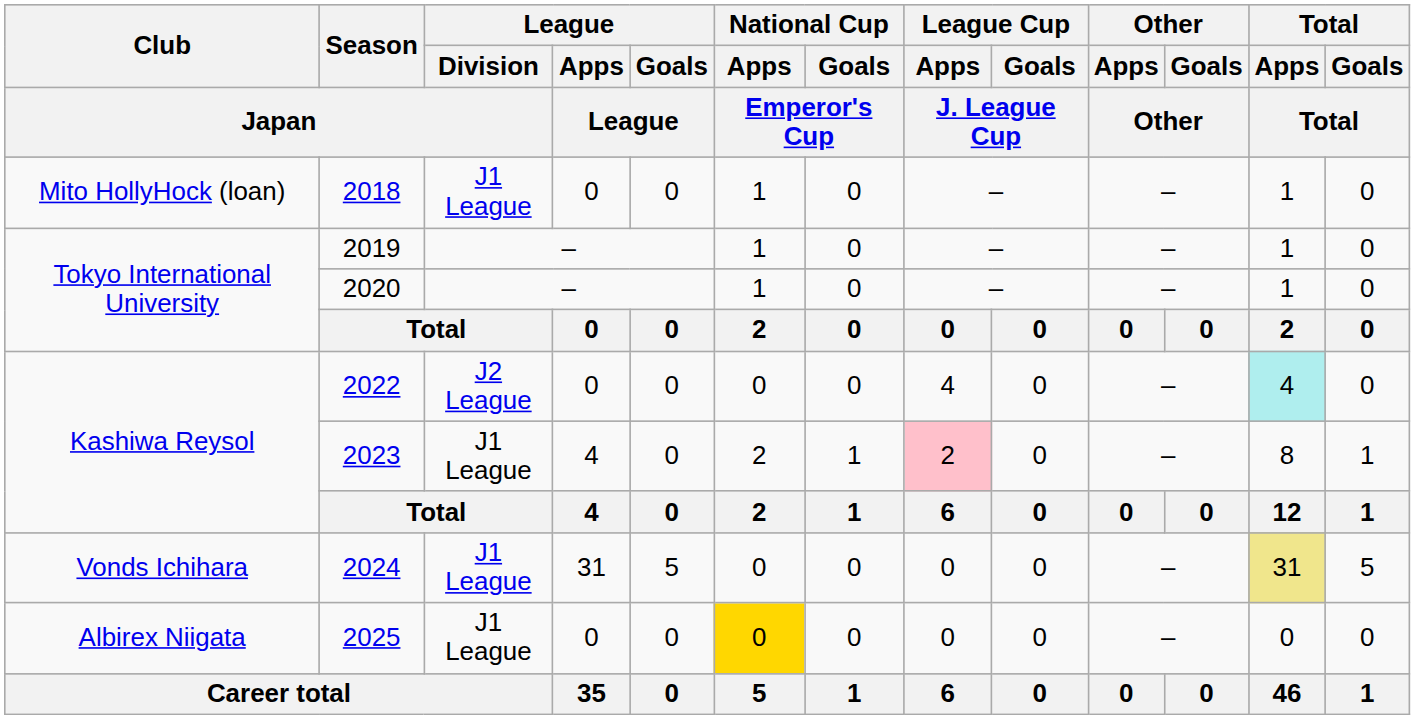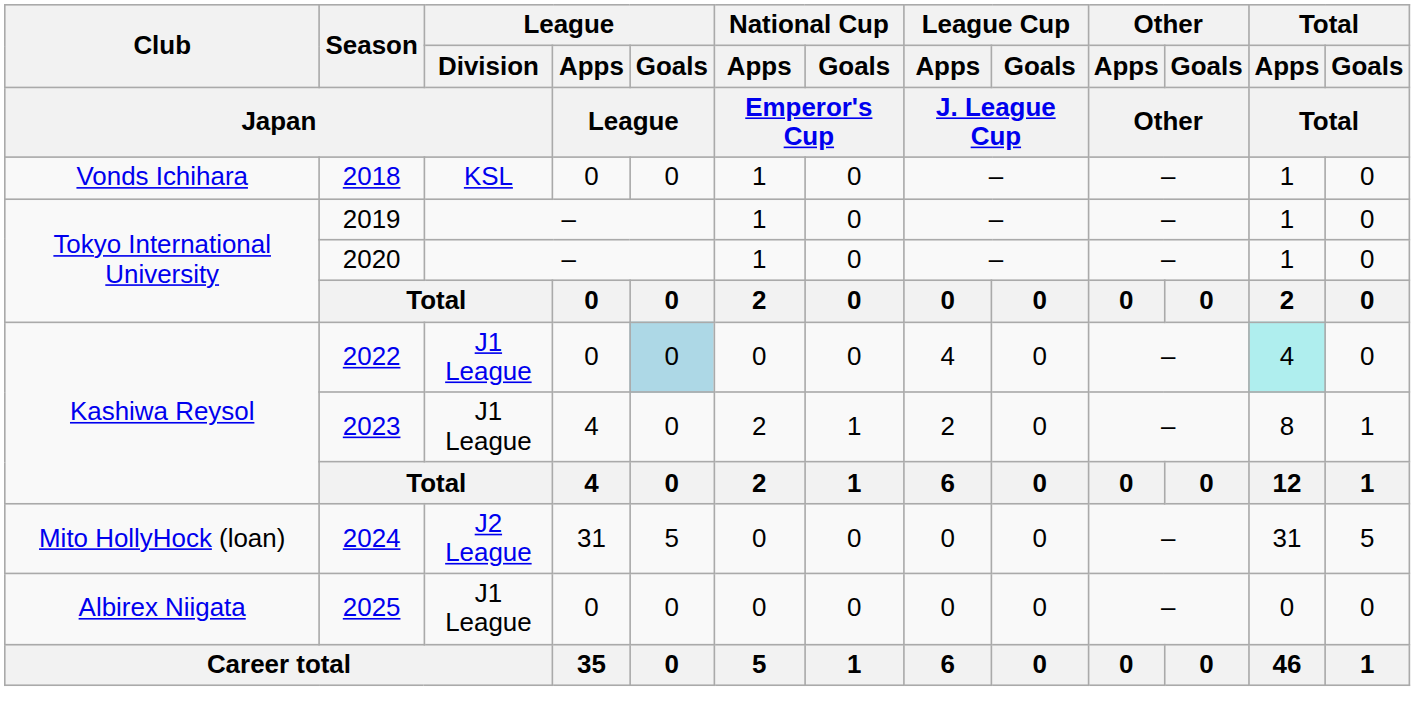2018 | Club / Japan: Mito HollyHock (loan) -> Vonds Ichihara
2018 | League / Division / Japan: J1 League -> KSL
2022 | League / Division / Japan: J2 League -> J1 League
2022 | League / Goals / League: no background -> lightblue background
2023 | League Cup / Apps / J. League Cup: pink background -> no background
2024 | Club / Japan: Vonds Ichihara -> Mito HollyHock (loan)
2024 | League / Division / Japan: J1 League -> J2 League
2024 | Total / Apps / Total: khaki background -> no background
2025 | National Cup / Apps / Emperor's Cup: gold background -> no background
